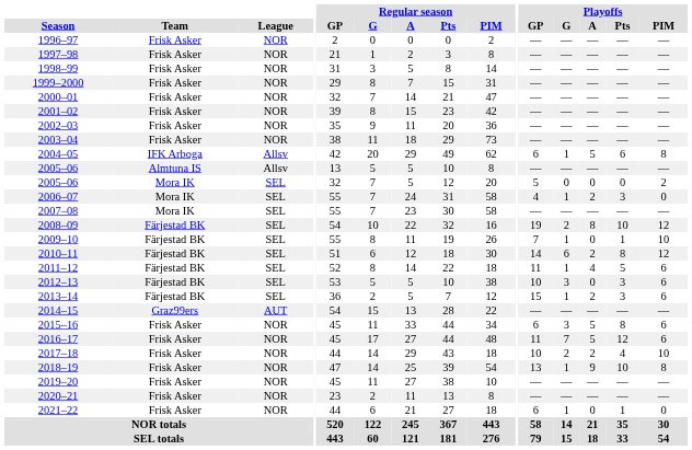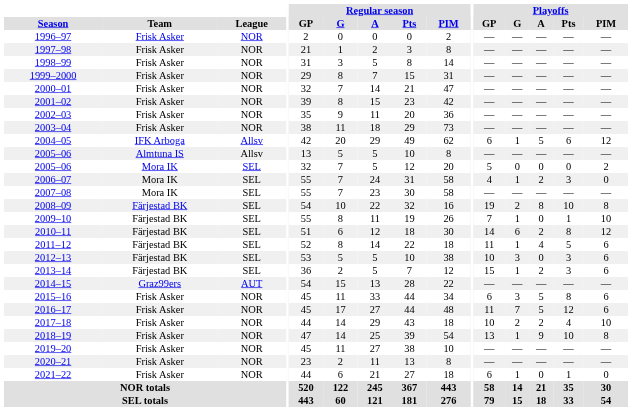2004–05 | Playoffs / PIM: 8 -> 12
2008–09 | Playoffs / PIM: 12 -> 8
